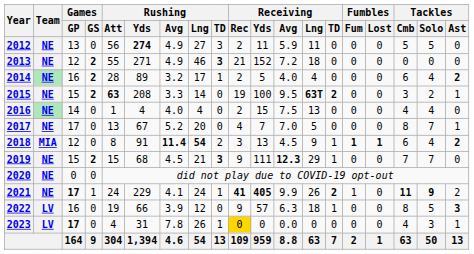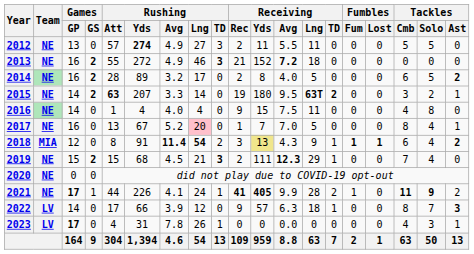2012 | Rushing / Att: 56 -> 57
2012 | Receiving / Avg: 5.9 -> 5.5
2013 | Games / GP: 12 -> 16
2013 | Rushing / Yds: 271 -> 272
2013 | Receiving / Avg: normal -> bold
2014 | Rushing / TD: 1 -> 0
2014 | Receiving / Yds: 5 -> 8
2014 | Receiving / Lng: 4 -> 5
2014 | Tackles / Solo: 4 -> 5
2015 | Games / GP: 15 -> 14
2015 | Rushing / Yds: 208 -> 207
2015 | Receiving / Yds: 100 -> 180
2016 | Receiving / Rec: 2 -> 9
2016 | Receiving / Lng: 13 -> 11
2016 | Tackles / Solo: 4 -> 8
2017 | Games / GP: 17 -> 16
2017 | Rushing / Lng: no background -> pink background
2017 | Receiving / Rec: 4 -> 1
2017 | Tackles / Solo: 7 -> 4
2018 | Receiving / Yds: no background -> khaki background
2018 | Receiving / Avg: 4.5 -> 4.3
2019 | Receiving / Rec: 9 -> 2
2019 | Tackles / Solo: 7 -> 4
2021 | Rushing / Att: 24 -> 44
2021 | Rushing / Yds: 229 -> 226
2021 | Receiving / Lng: 26 -> 28
2021 | Receiving / TD: bold -> normal
2022 | Games / GP: 16 -> 14
2022 | Rushing / Att: 19 -> 17
2022 | Tackles / Solo: 5 -> 7
2023 | Receiving / Rec: gold background -> no background
